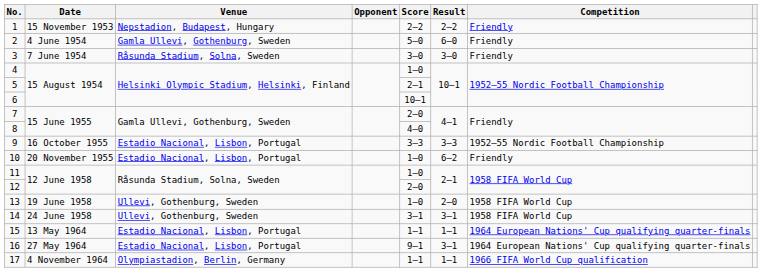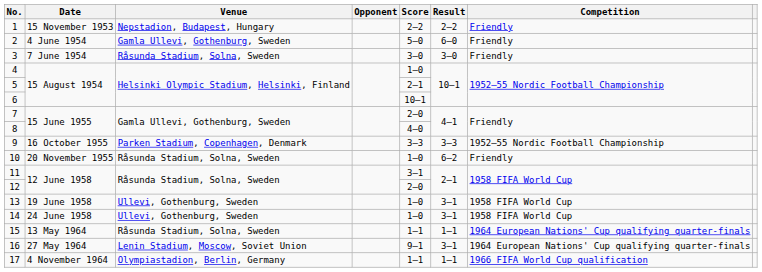9 | Venue: Estadio Nacional, Lisbon, Portugal -> Parken Stadium, Copenhagen, Denmark
10 | Venue: Estadio Nacional, Lisbon, Portugal -> Råsunda Stadium, Solna, Sweden
11 | Score: 1–0 -> 3–1
13 | Result: 2–0 -> 3–1
14 | Score: 3–1 -> 1–0
15 | Venue: Estadio Nacional, Lisbon, Portugal -> Råsunda Stadium, Solna, Sweden
16 | Venue: Estadio Nacional, Lisbon, Portugal -> Lenin Stadium, Moscow, Soviet Union
